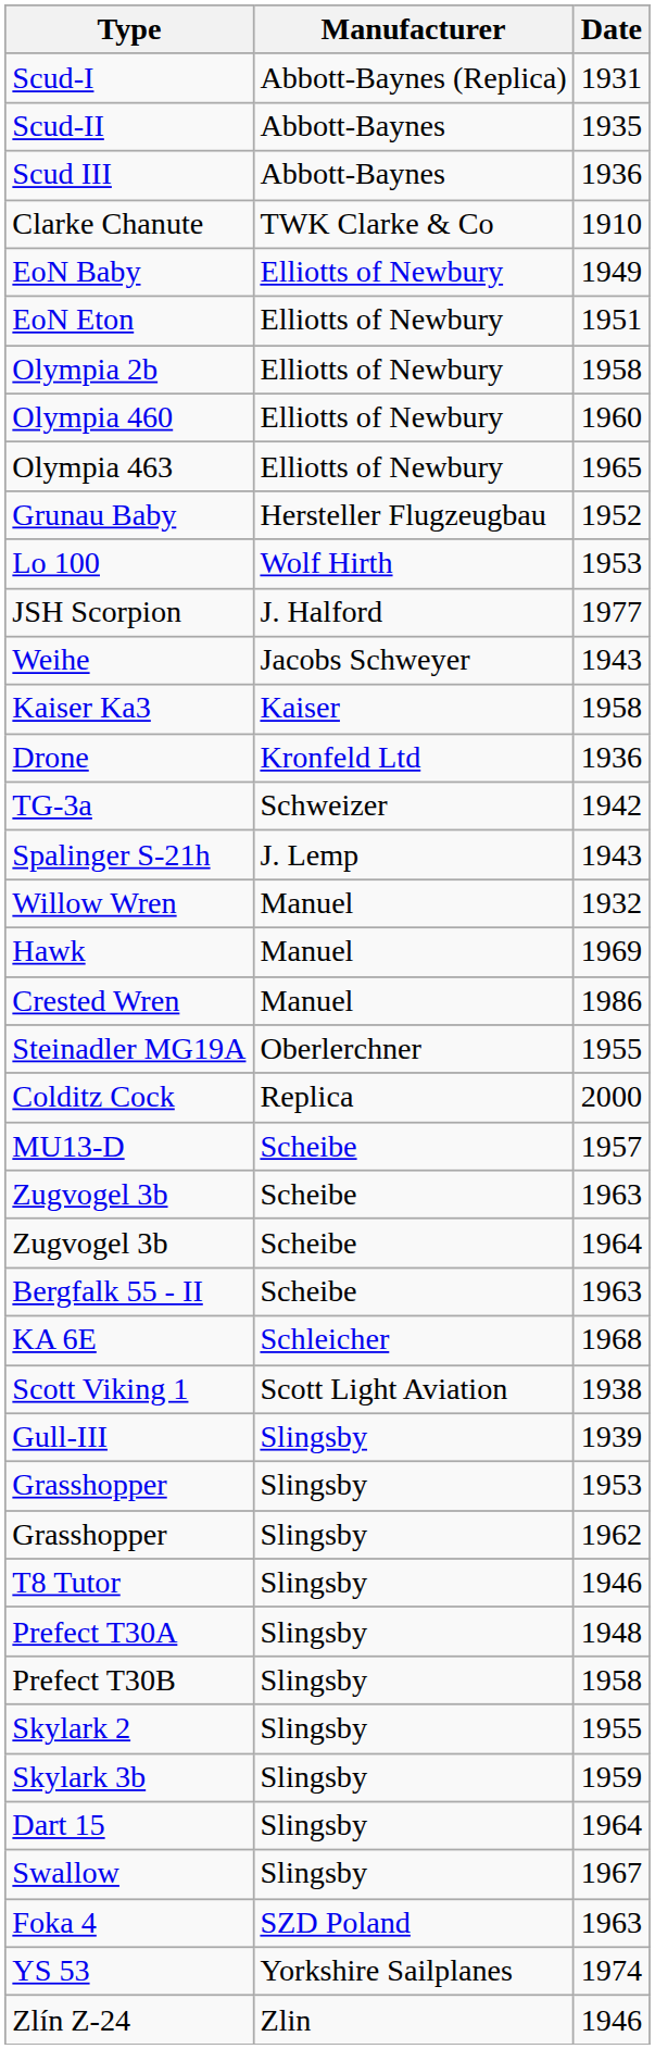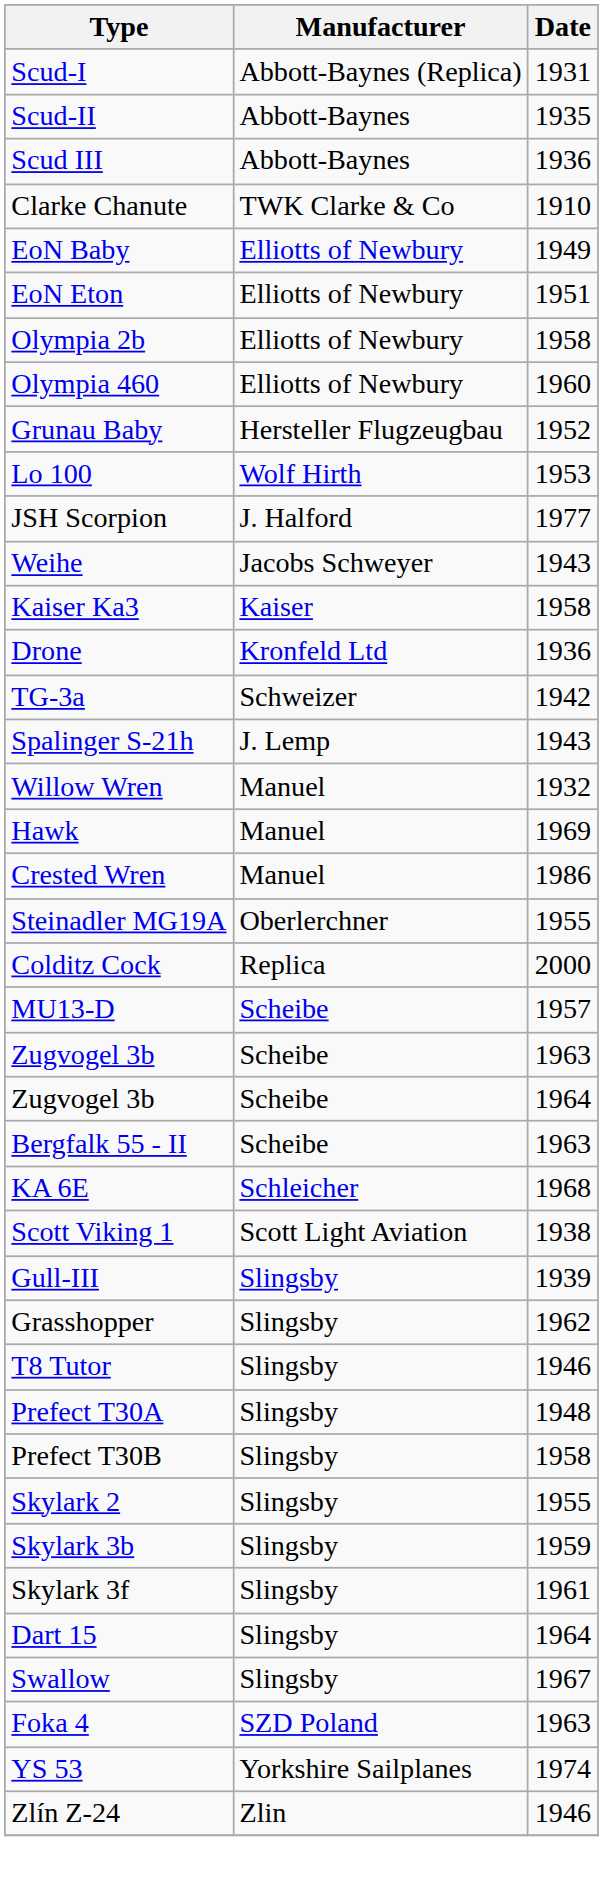- row: Olympia 463 | Elliotts of Newbury | 1965
- row: Grasshopper | Slingsby | 1953
+ row: Skylark 3f | Slingsby | 1961
